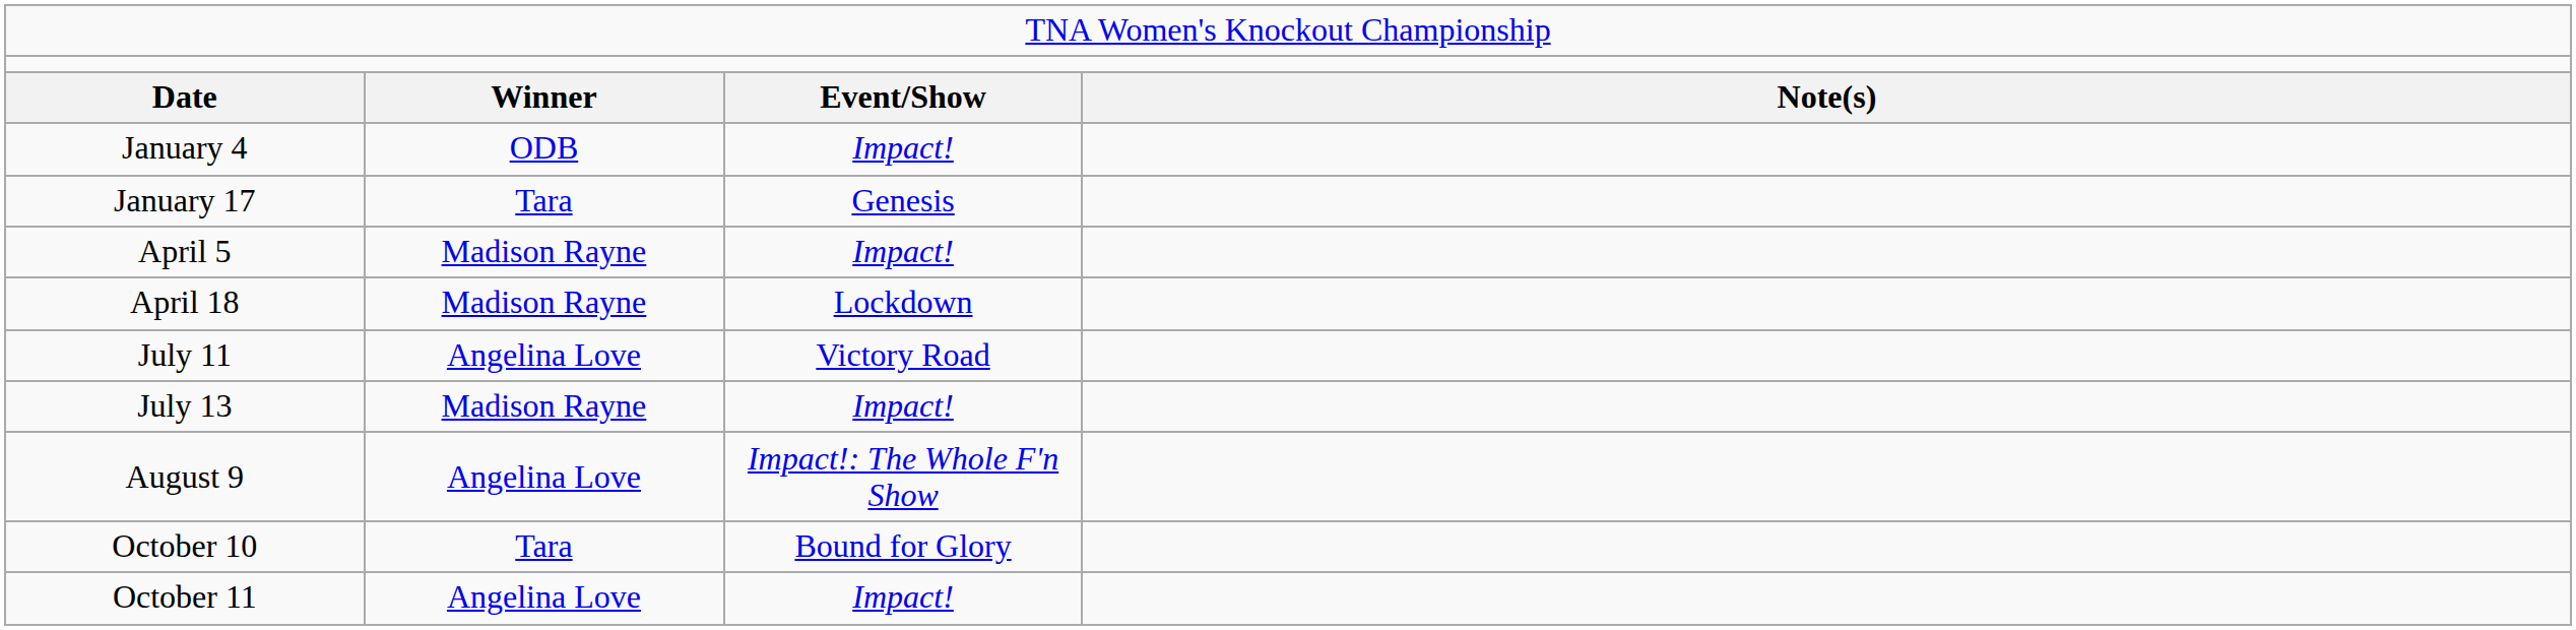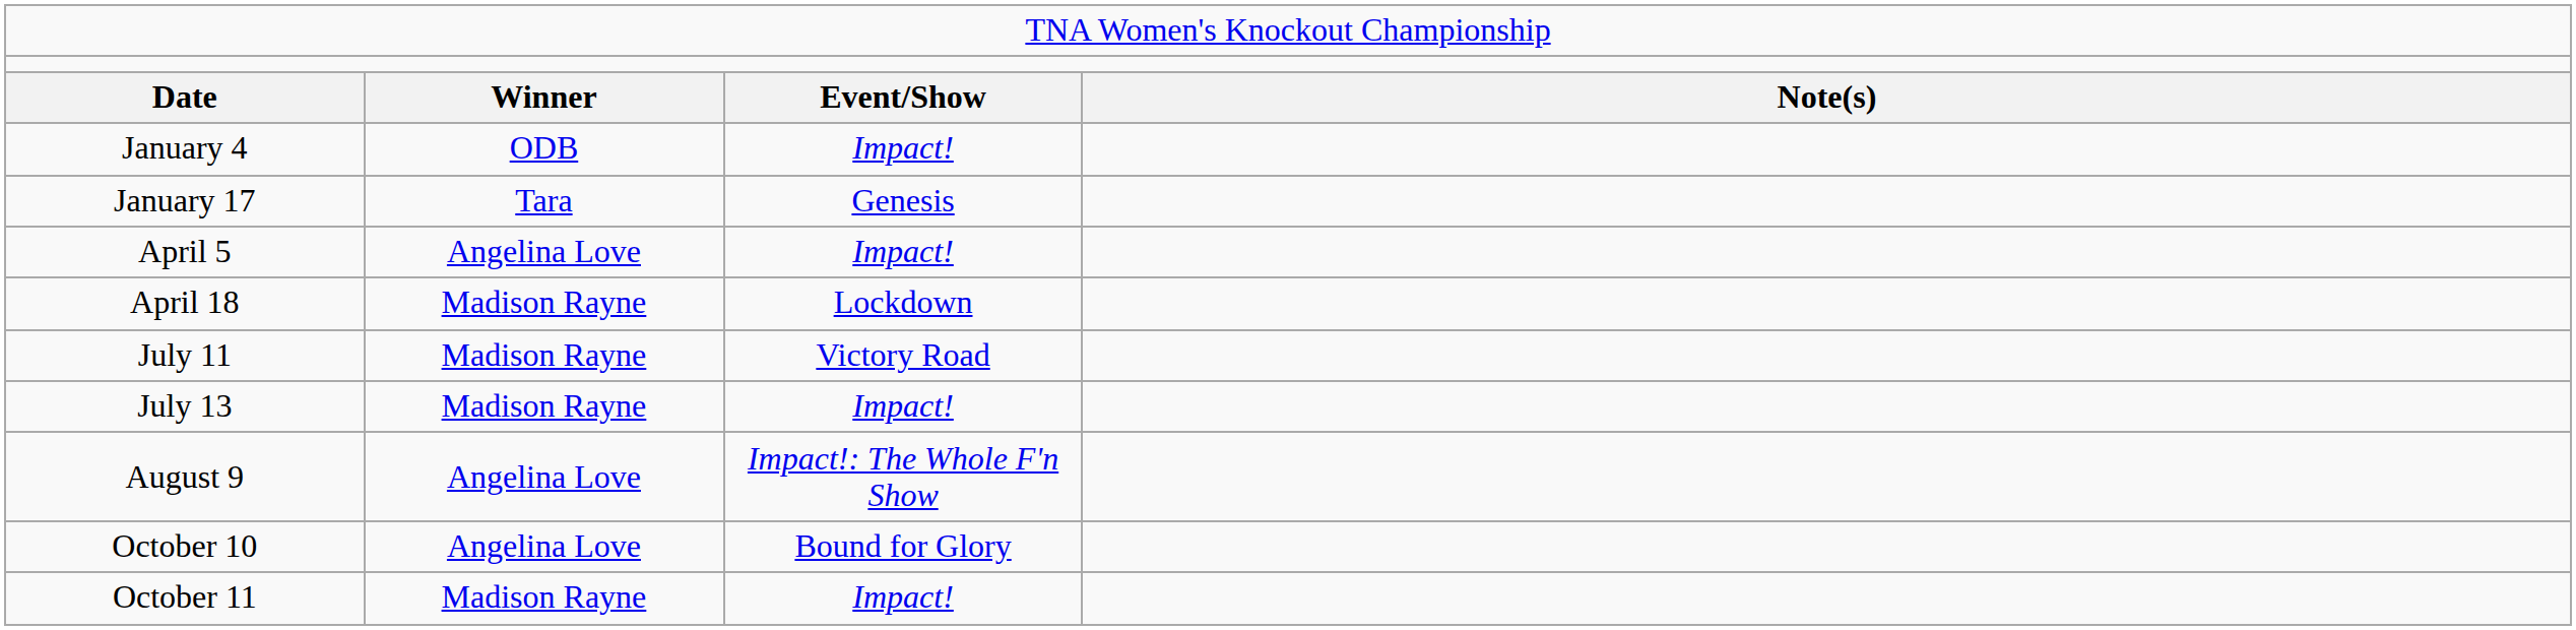April 5 | column 2: Madison Rayne -> Angelina Love
July 11 | column 2: Angelina Love -> Madison Rayne
October 10 | column 2: Tara -> Angelina Love
October 11 | column 2: Angelina Love -> Madison Rayne
